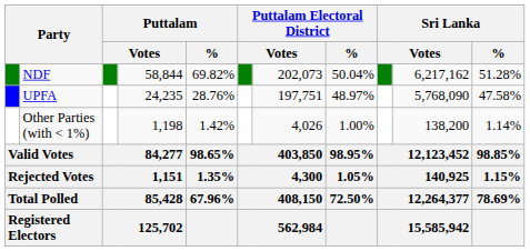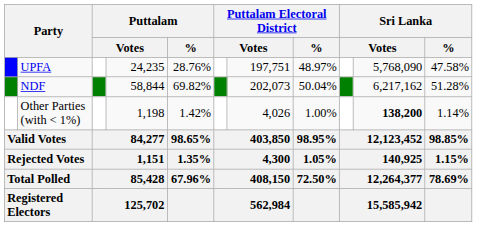rows swapped: NDF <-> UPFA
Other Parties (with < 1%) | column 10: normal -> bold
